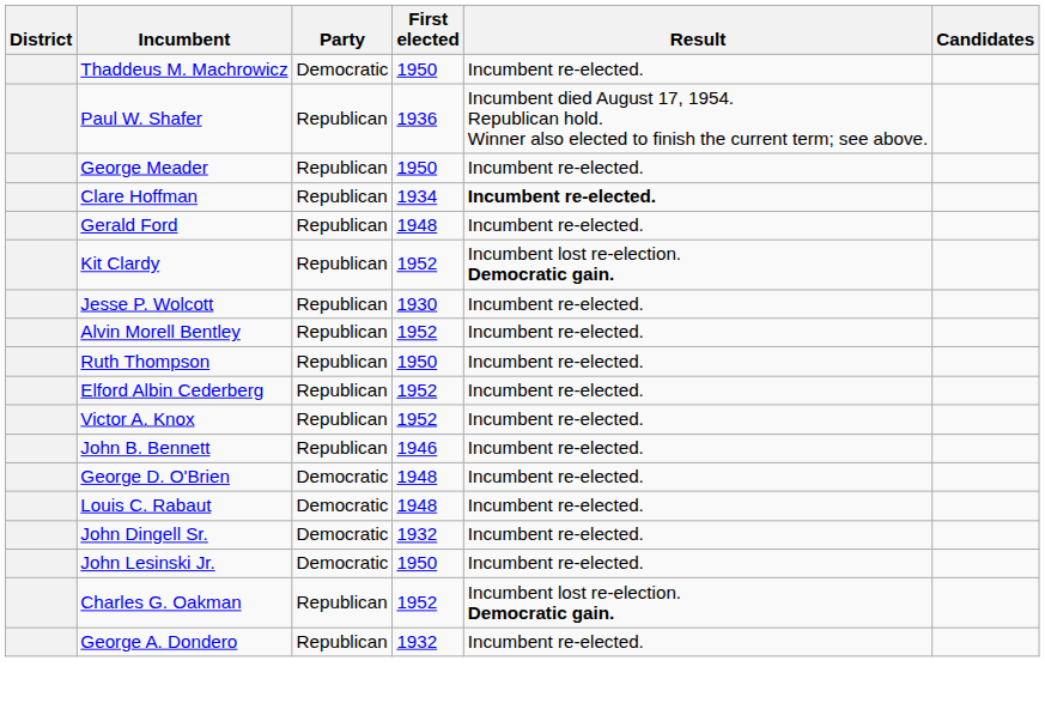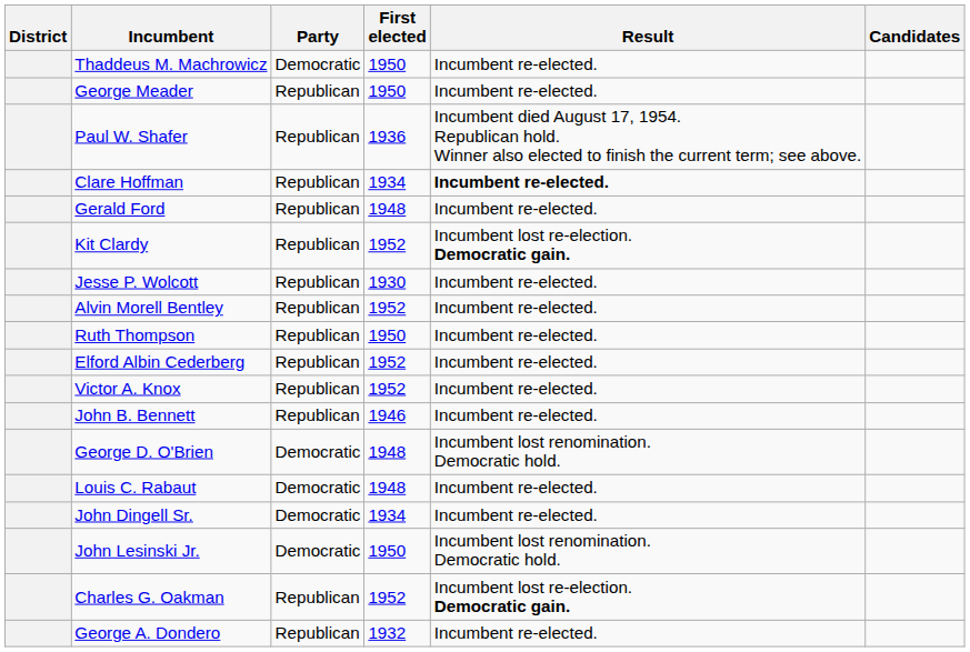rows swapped: George Meader <-> Paul W. Shafer
George D. O'Brien | Result: Incumbent re-elected. -> Incumbent lost renomination. Democratic hold.
John Dingell Sr. | First elected: 1932 -> 1934
John Lesinski Jr. | Result: Incumbent re-elected. -> Incumbent lost renomination. Democratic hold.
